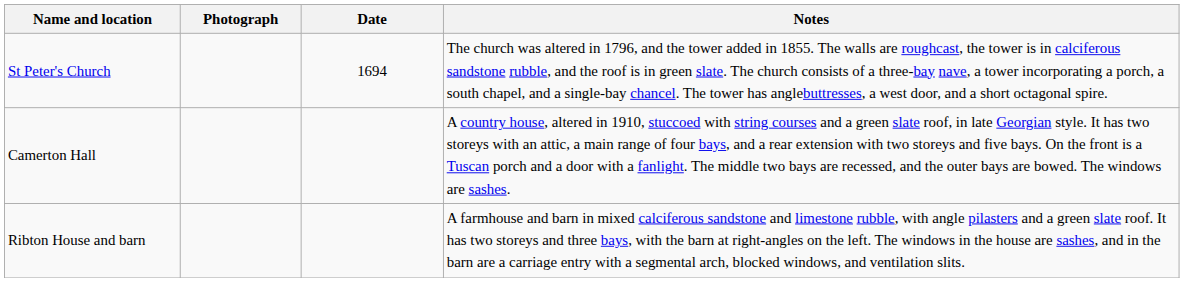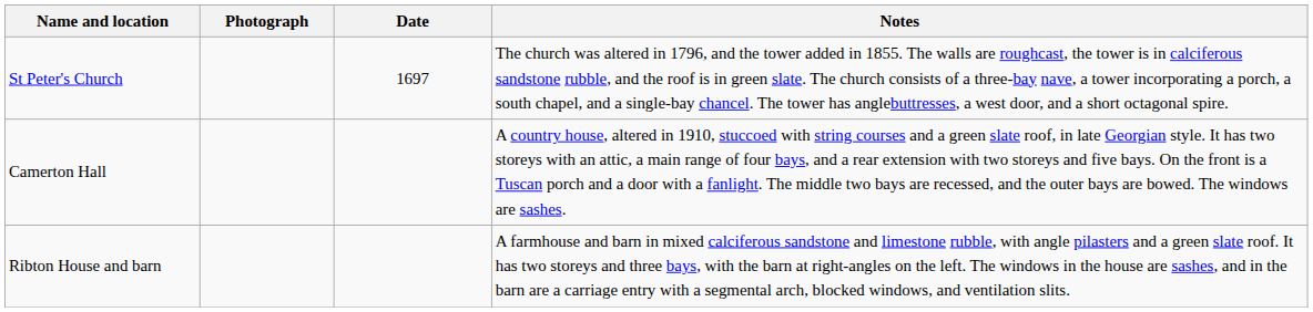St Peter's Church | Date: 1694 -> 1697
